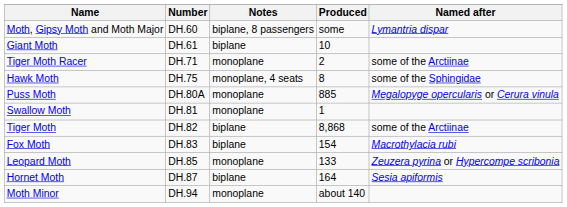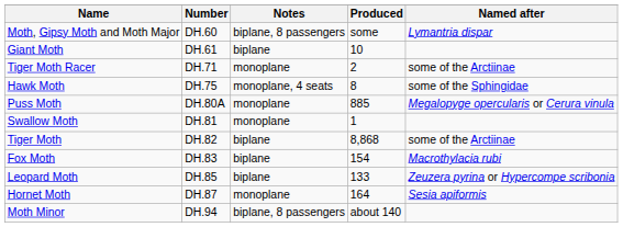Leopard Moth | Notes: monoplane -> biplane
Hornet Moth | Notes: biplane -> monoplane
Moth Minor | Notes: monoplane -> biplane, 8 passengers
